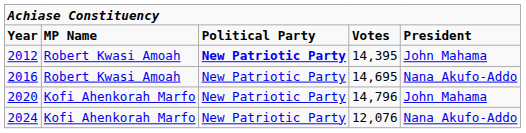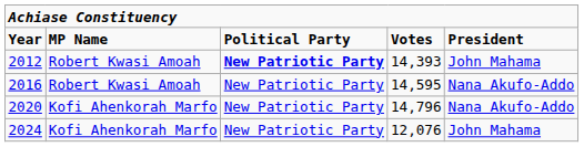2012 | column 4: 14,395 -> 14,393
2016 | column 4: 14,695 -> 14,595
2020 | column 5: John Mahama -> Nana Akufo-Addo
2024 | column 5: Nana Akufo-Addo -> John Mahama
